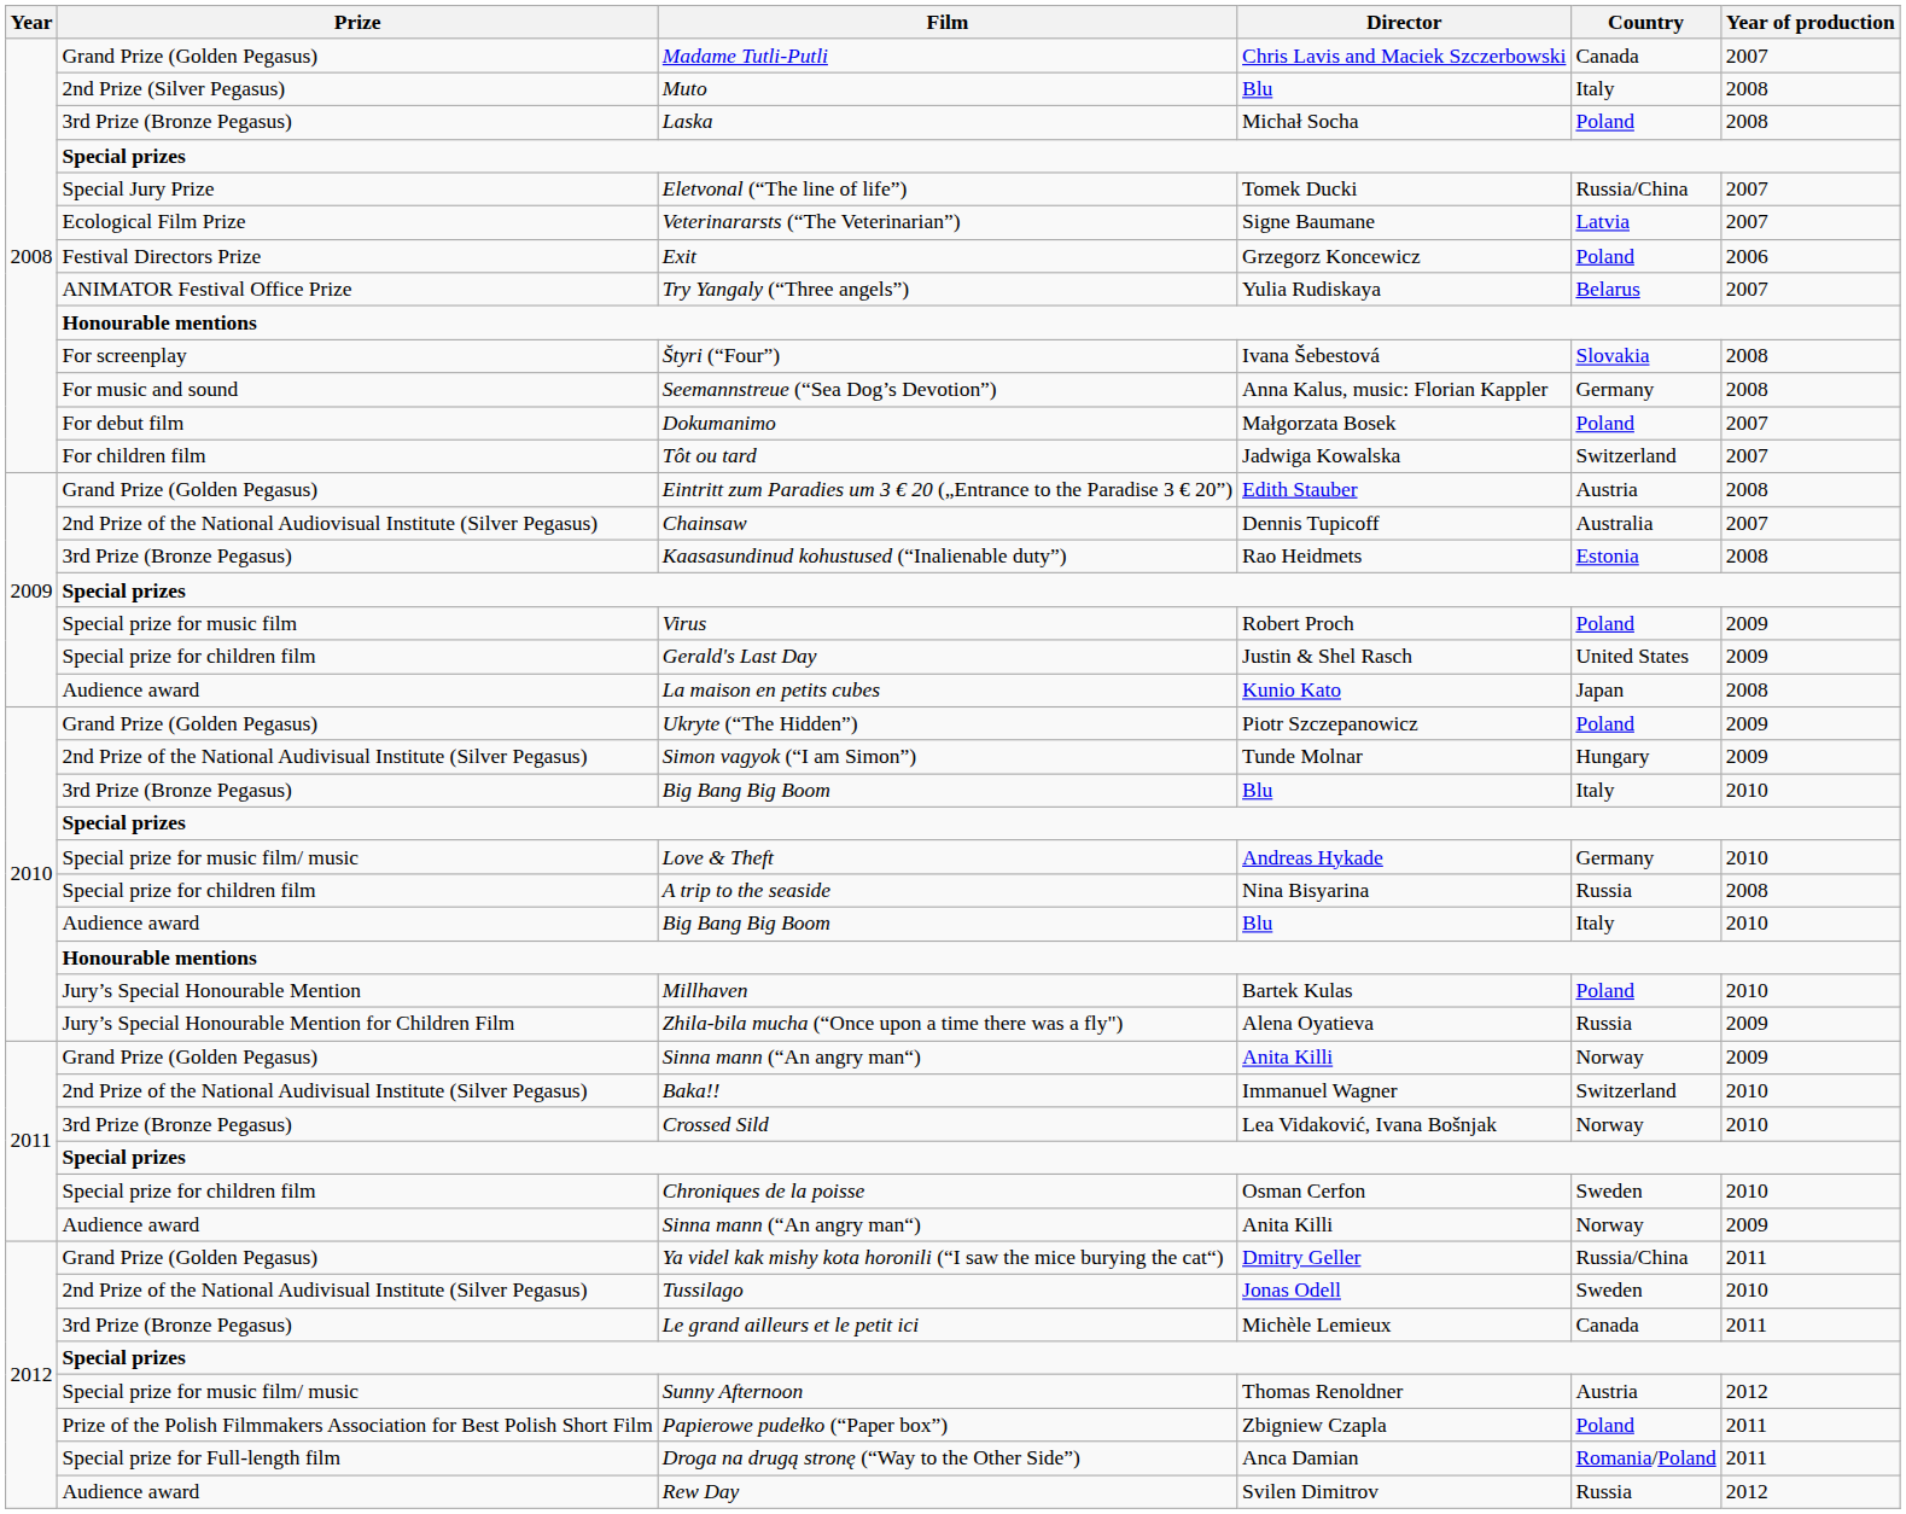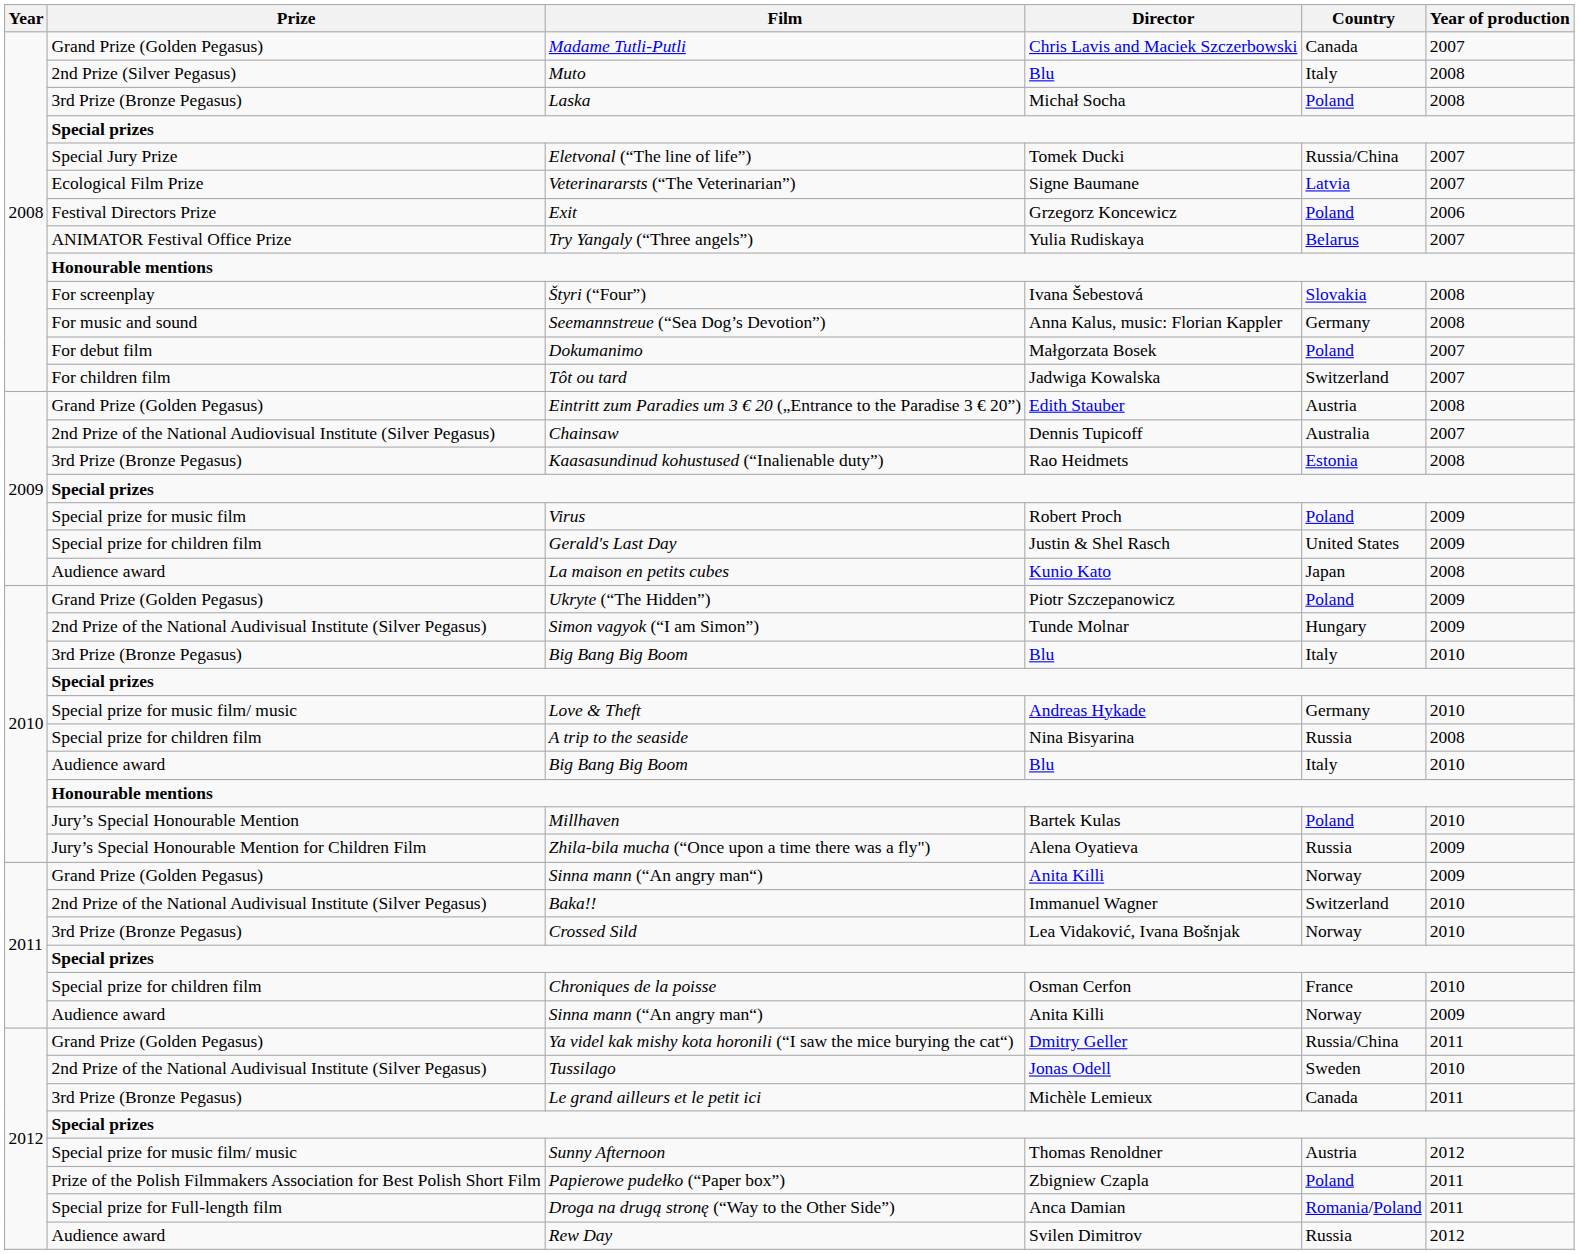Chroniques de la poisse | Country: Sweden -> France
